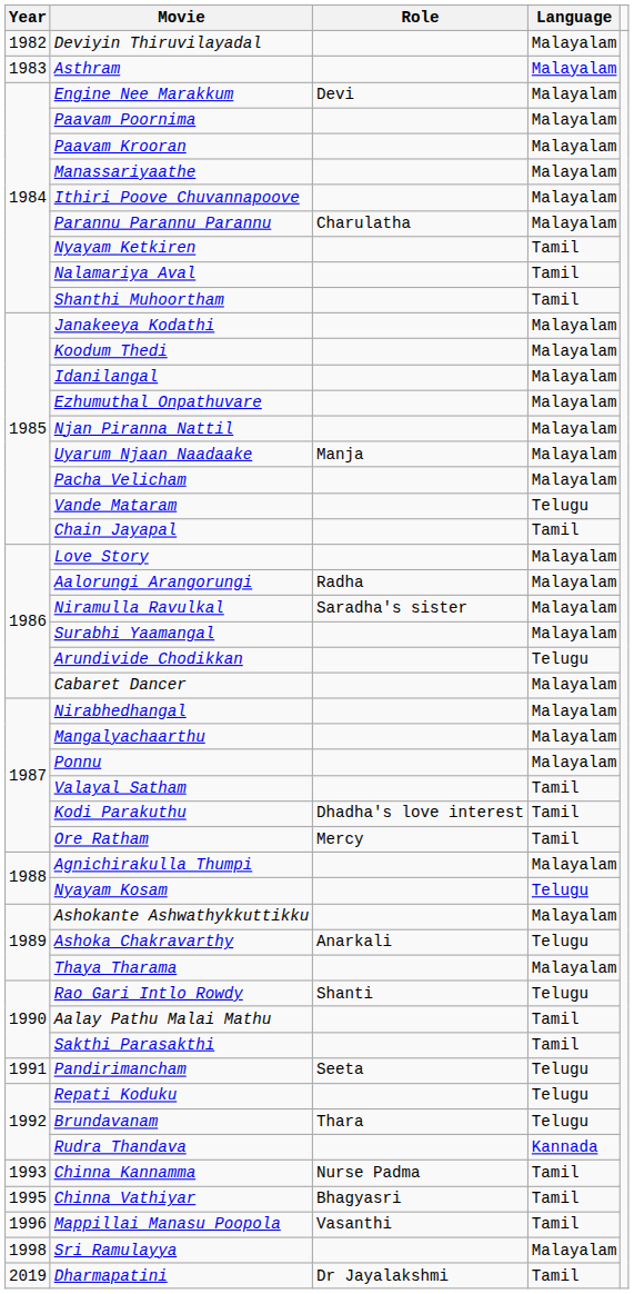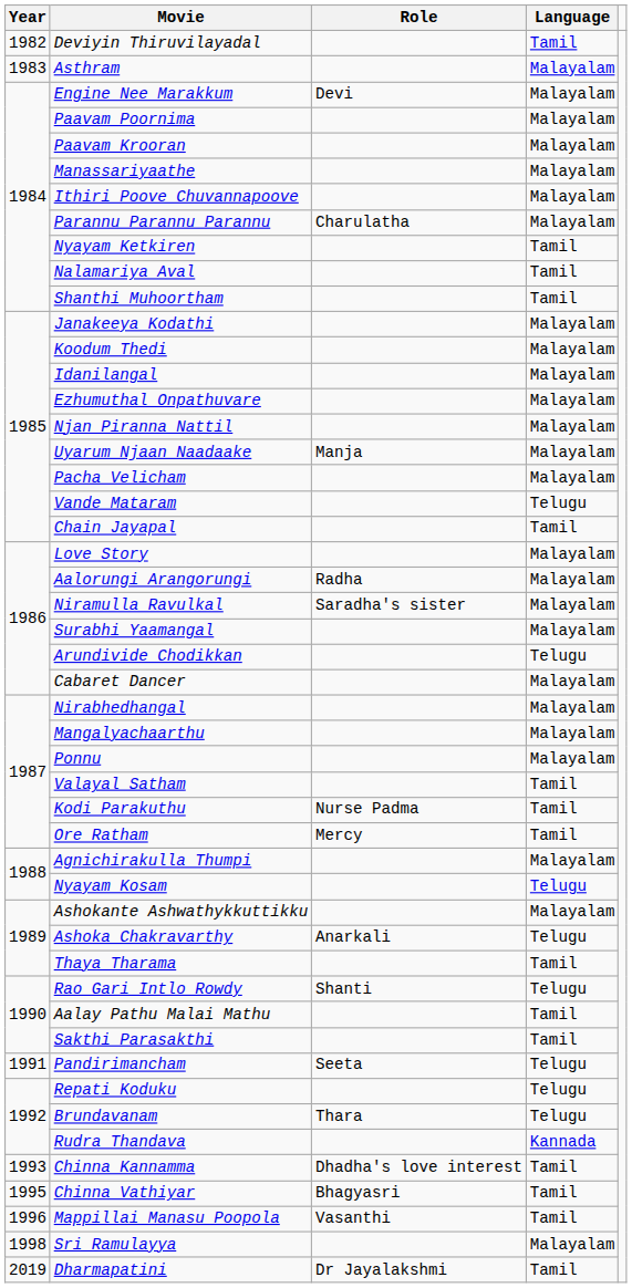Deviyin Thiruvilayadal | Language: Malayalam -> Tamil
Kodi Parakuthu | Role: Dhadha's love interest -> Nurse Padma
Thaya Tharama | Language: Malayalam -> Tamil
Chinna Kannamma | Role: Nurse Padma -> Dhadha's love interest
